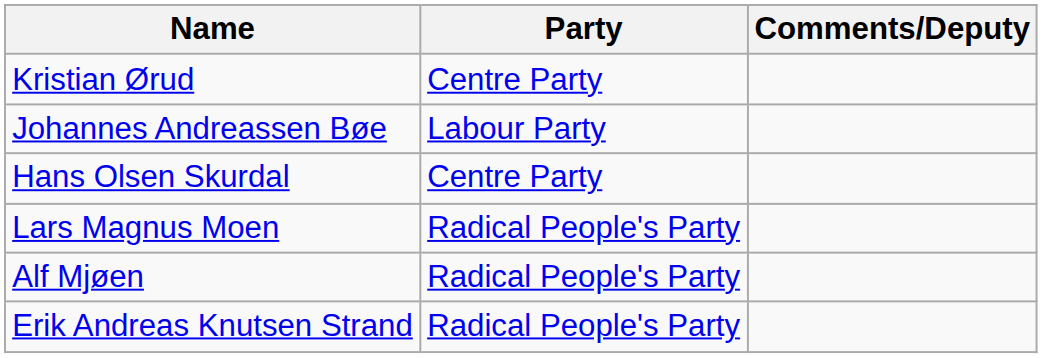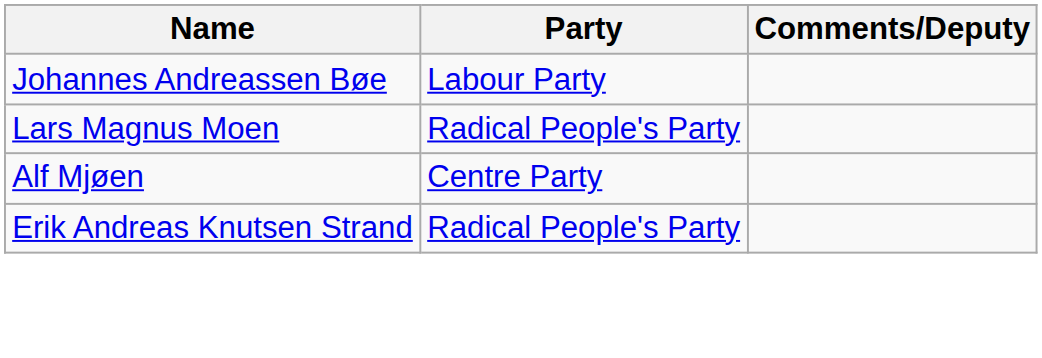- row: Kristian Ørud | Centre Party
- row: Hans Olsen Skurdal | Centre Party
Alf Mjøen | Party: Radical People's Party -> Centre Party
